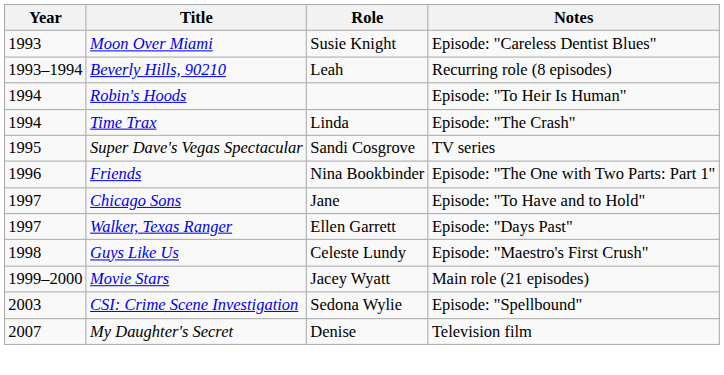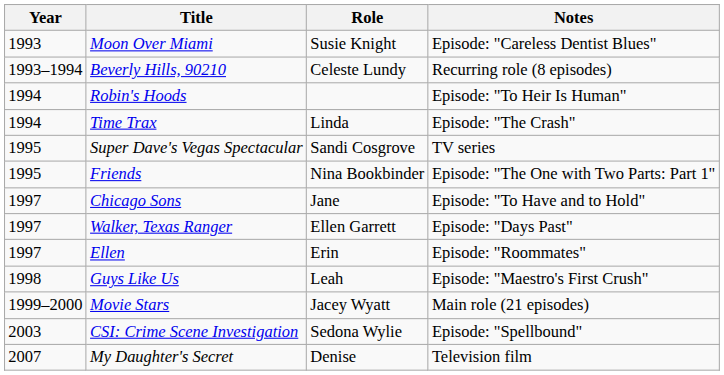Beverly Hills, 90210 | Role: Leah -> Celeste Lundy
Friends | Year: 1996 -> 1995
+ row: 1997 | Ellen | Erin | Episode: "Roommates"
Guys Like Us | Role: Celeste Lundy -> Leah
